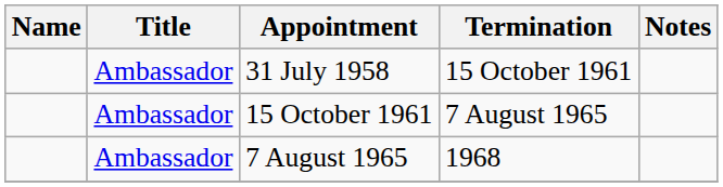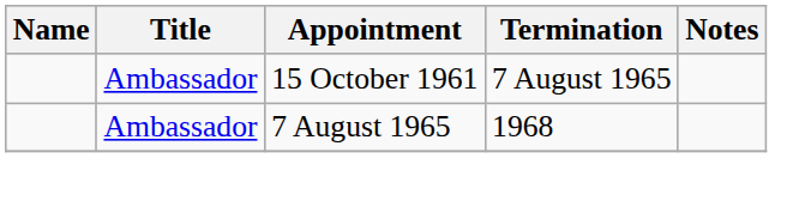- row: Ambassador | 31 July 1958 | 15 October 1961
